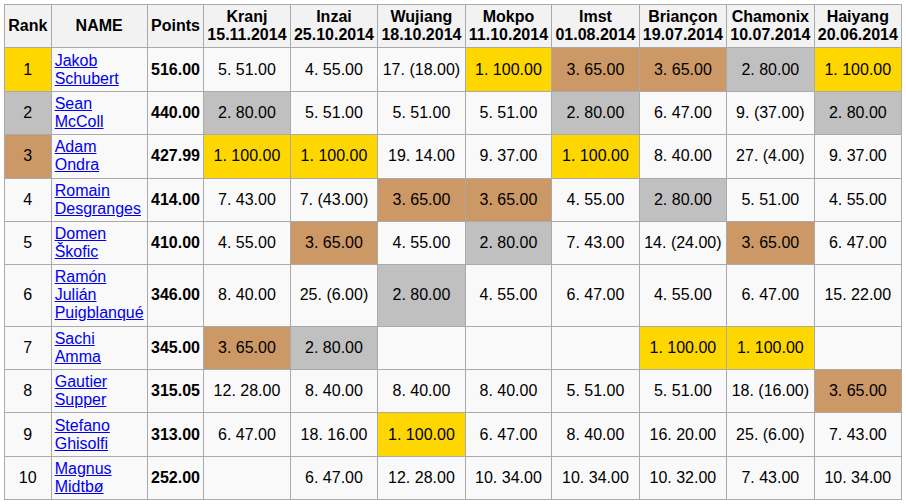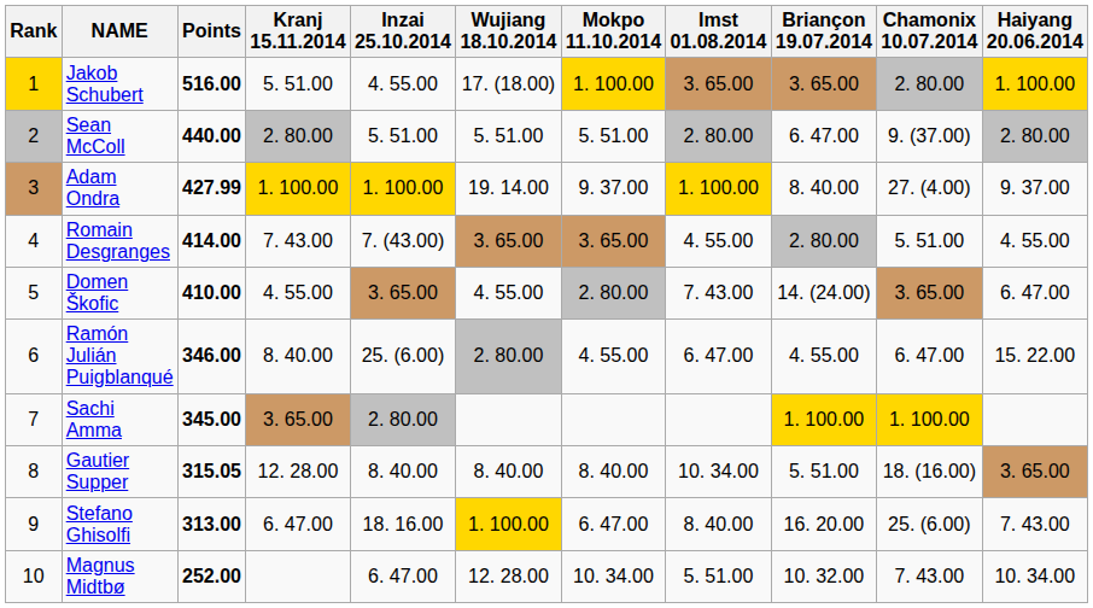Gautier Supper | Imst 01.08.2014: 5. 51.00 -> 10. 34.00
Magnus Midtbø | Imst 01.08.2014: 10. 34.00 -> 5. 51.00
